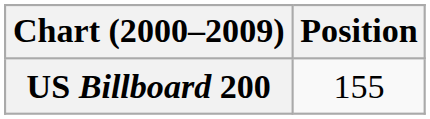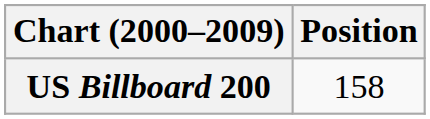US Billboard 200 | Position: 155 -> 158
